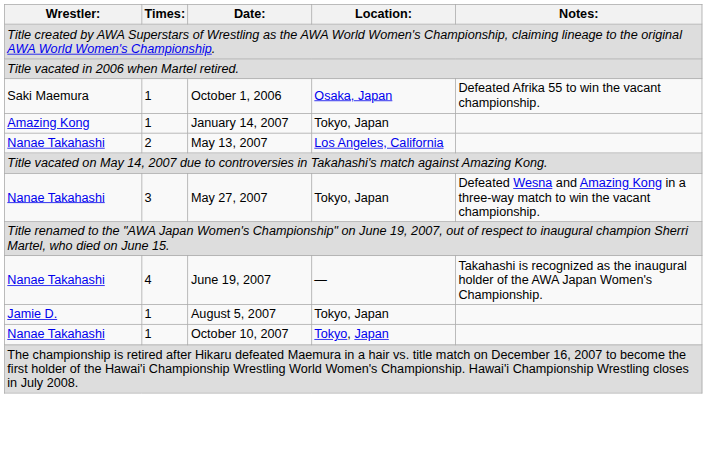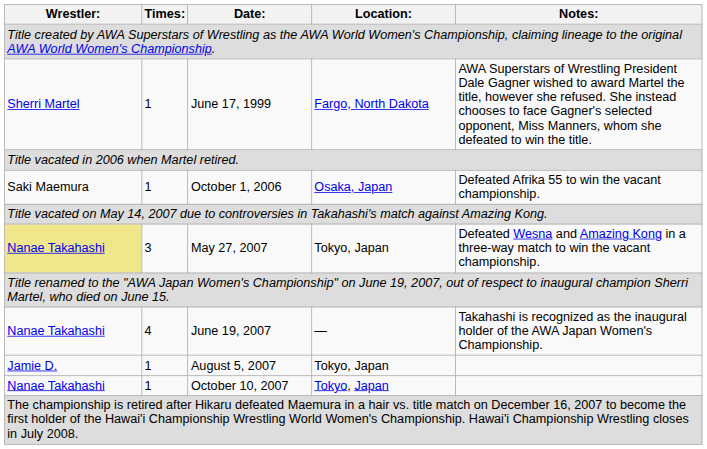+ row: Sherri Martel | 1 | June 17, 1999 | Fargo, North Dakota | AWA Superstars of Wrestling President Dale Gagner wished to award Martel the title, however she refused. She instead chooses to face Gagner's selected opponent, Miss Manners, whom she defeated to win the title.
- row: Amazing Kong | 1 | January 14, 2007 | Tokyo, Japan
- row: Nanae Takahashi | 2 | May 13, 2007 | Los Angeles, California
May 27, 2007 | Wrestler:: no background -> khaki background
